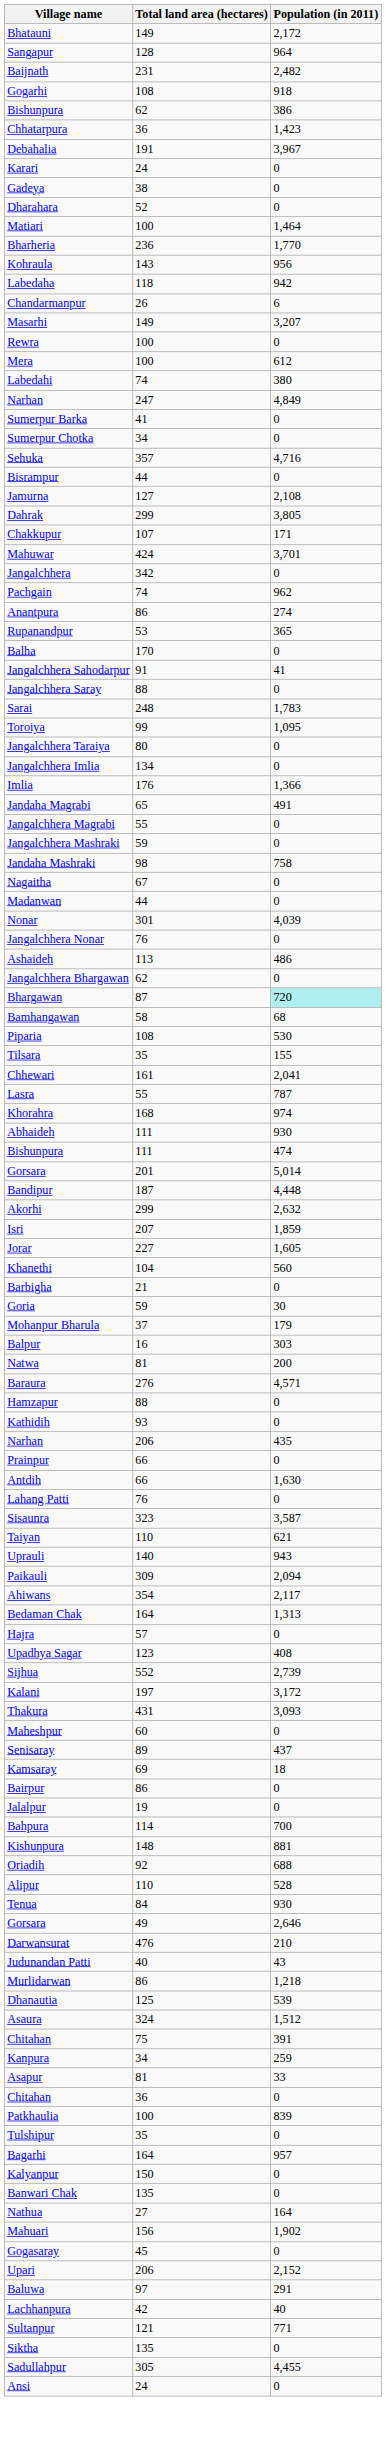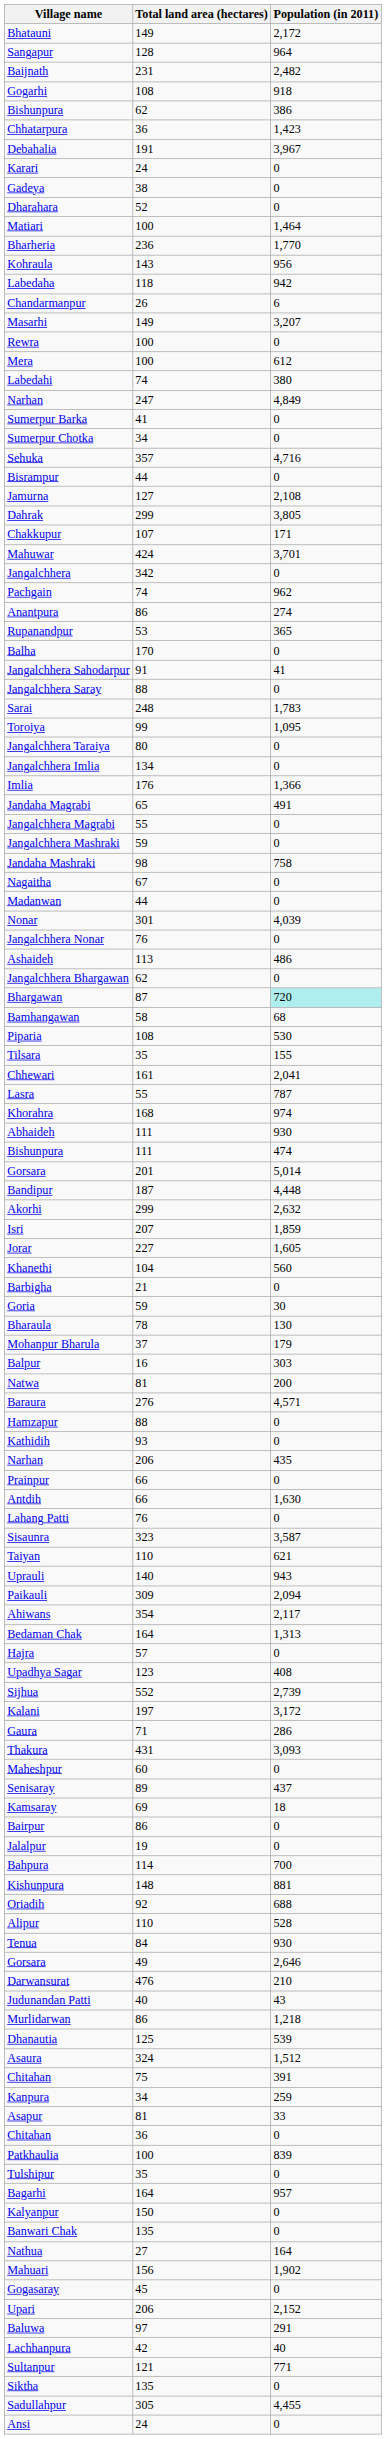+ row: Bharaula | 78 | 130
+ row: Gaura | 71 | 286
